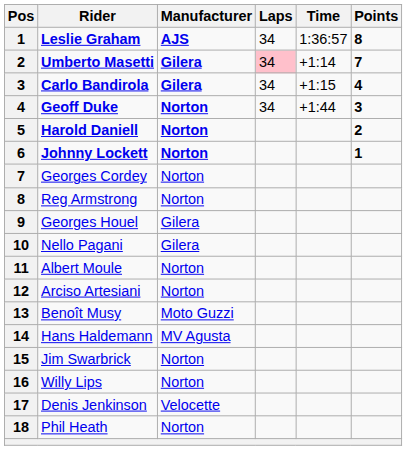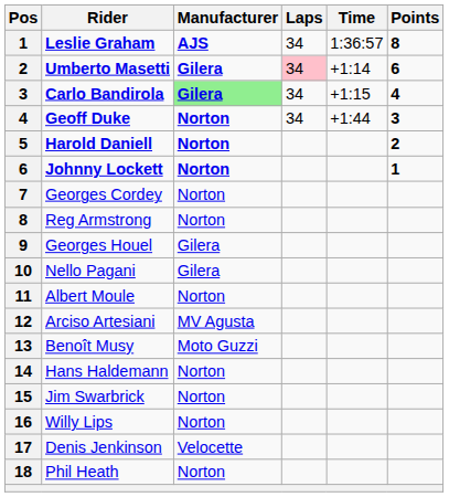Umberto Masetti | Points: 7 -> 6
Carlo Bandirola | Manufacturer: no background -> lightgreen background
Arciso Artesiani | Manufacturer: Norton -> MV Agusta
Hans Haldemann | Manufacturer: MV Agusta -> Norton
